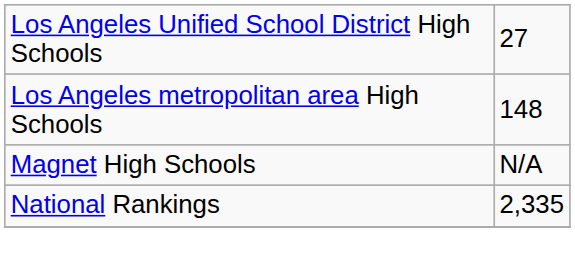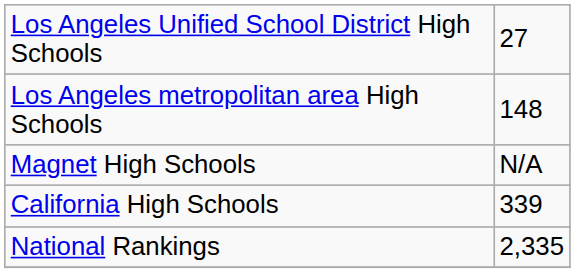+ row: California High Schools | 339
